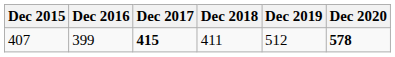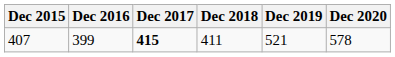407 | Dec 2019: 512 -> 521
407 | Dec 2020: bold -> normal
